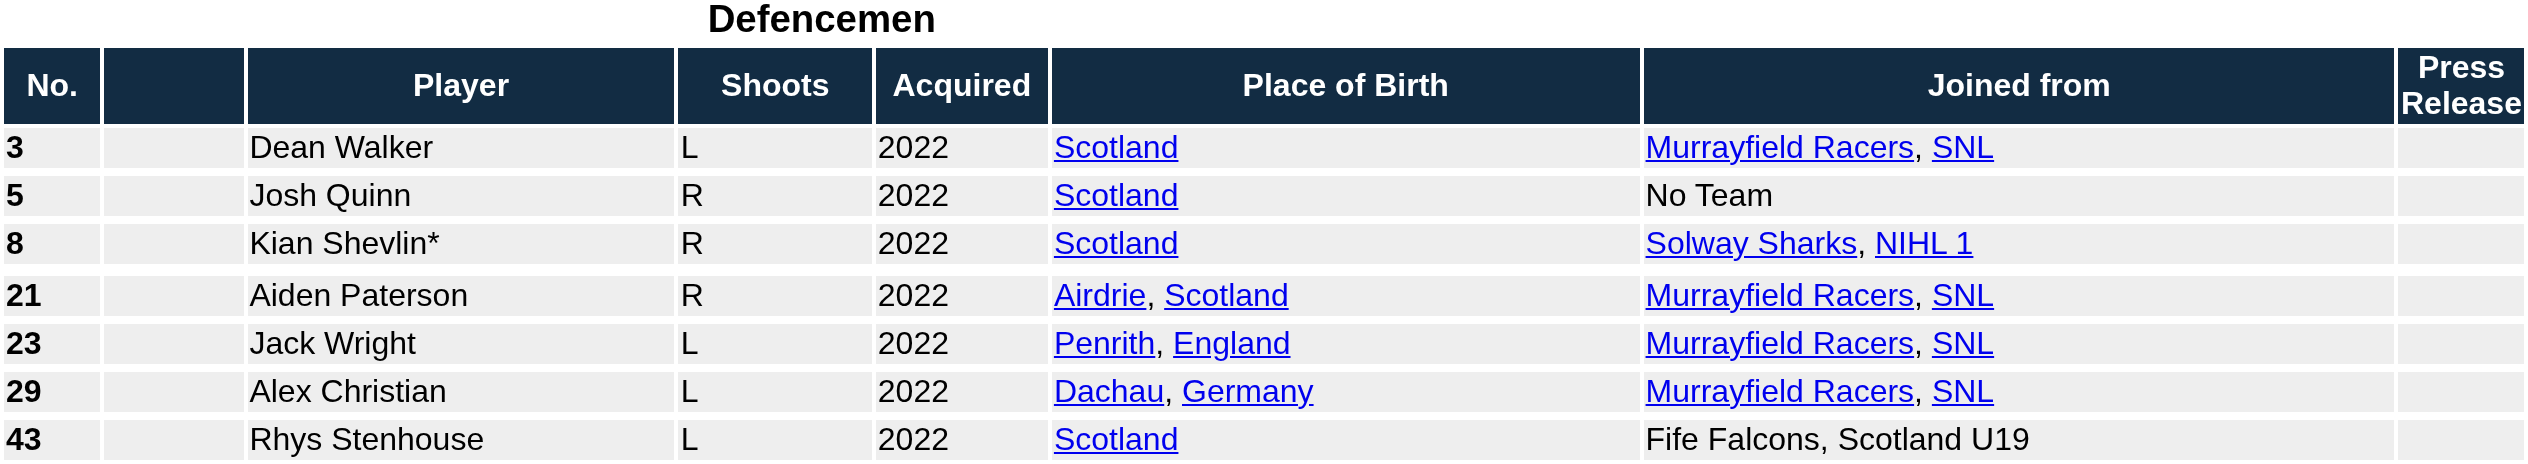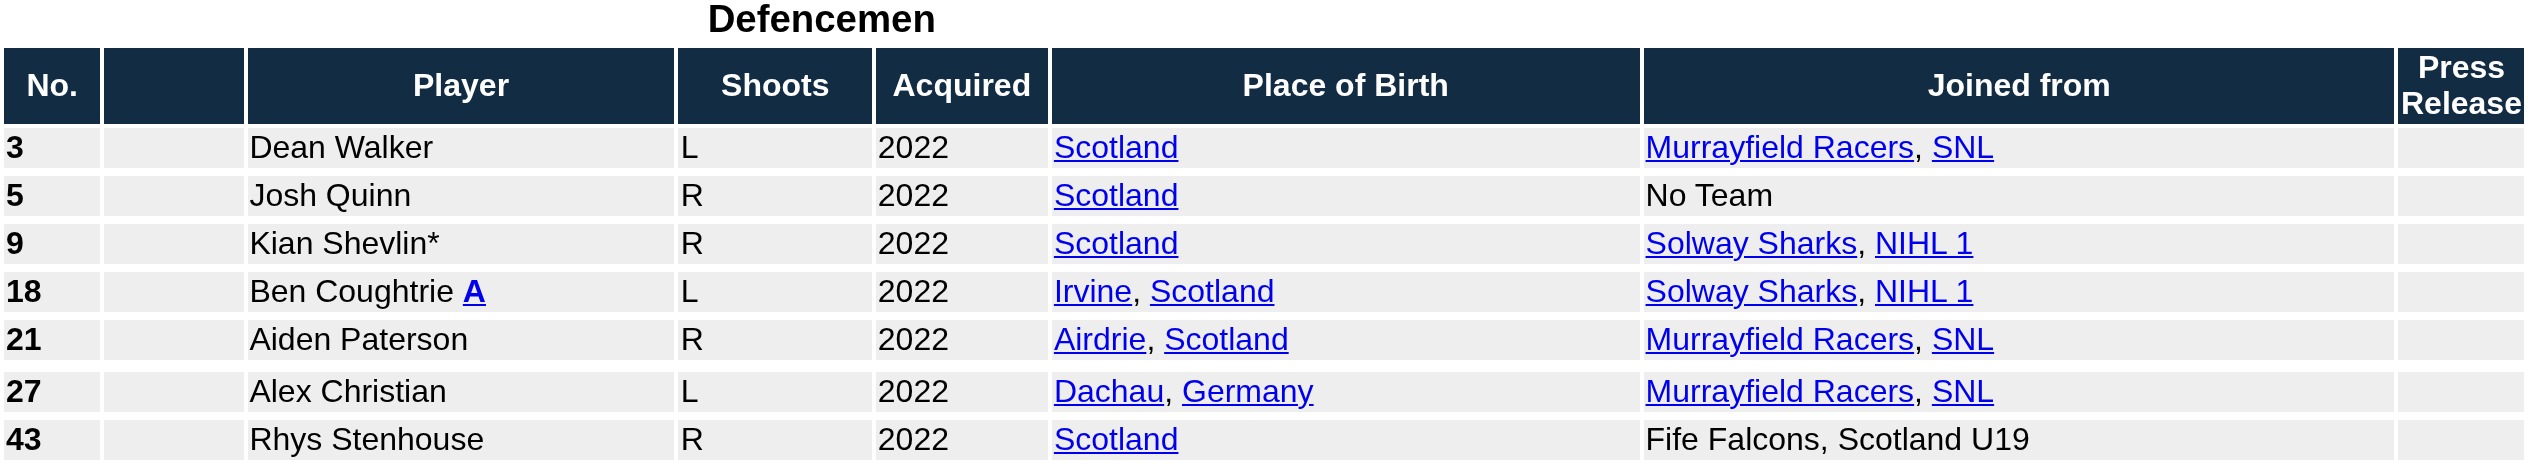Kian Shevlin* | Defencemen / No.: 8 -> 9
+ row: 18 | Ben Coughtrie A | L | 2022 | Irvine, Scotland | Solway Sharks, NIHL 1
- row: 23 | Jack Wright | L | 2022 | Penrith, England | Murrayfield Racers, SNL
Alex Christian | Defencemen / No.: 29 -> 27
Rhys Stenhouse | Defencemen / Shoots: L -> R
